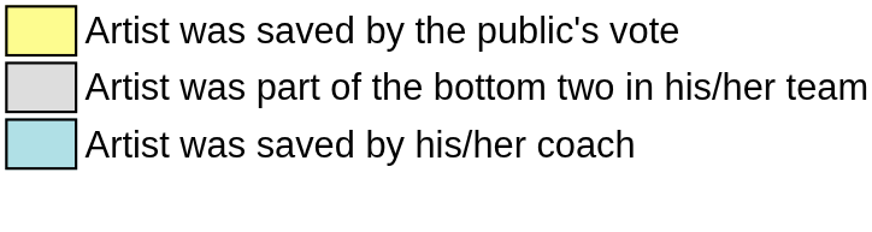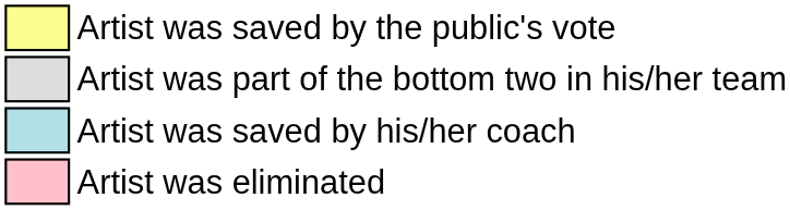+ row: Artist was eliminated
